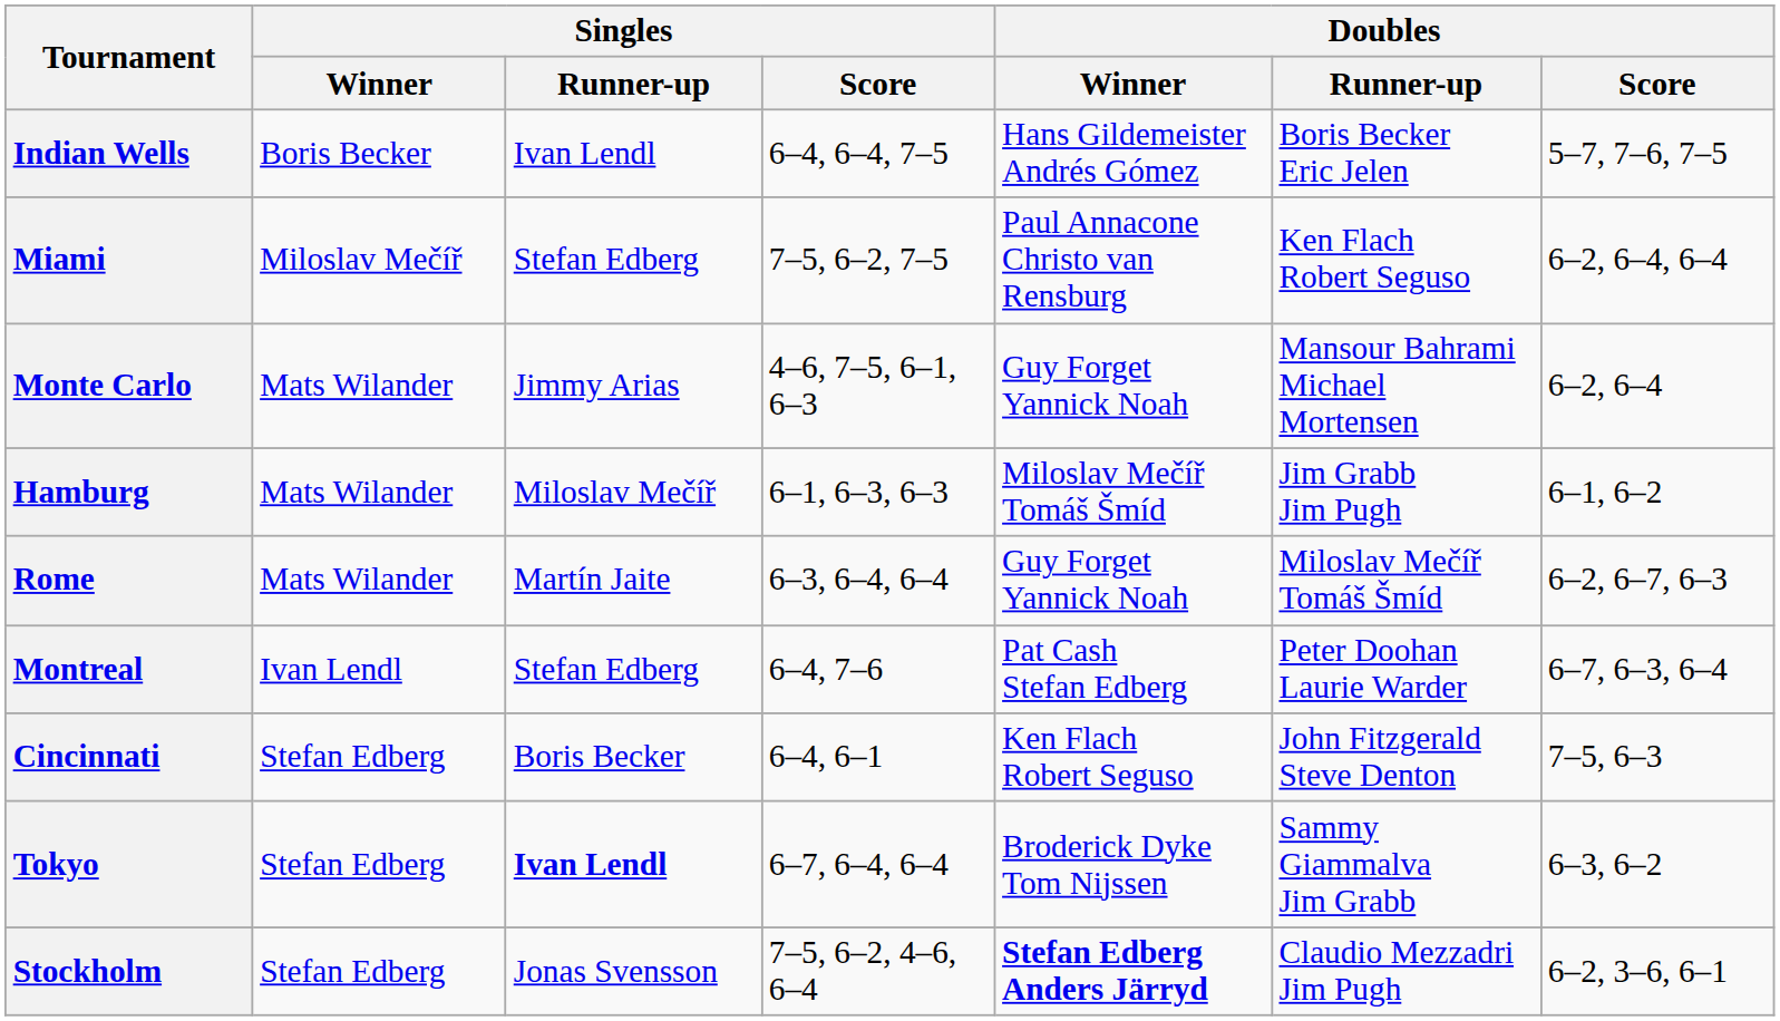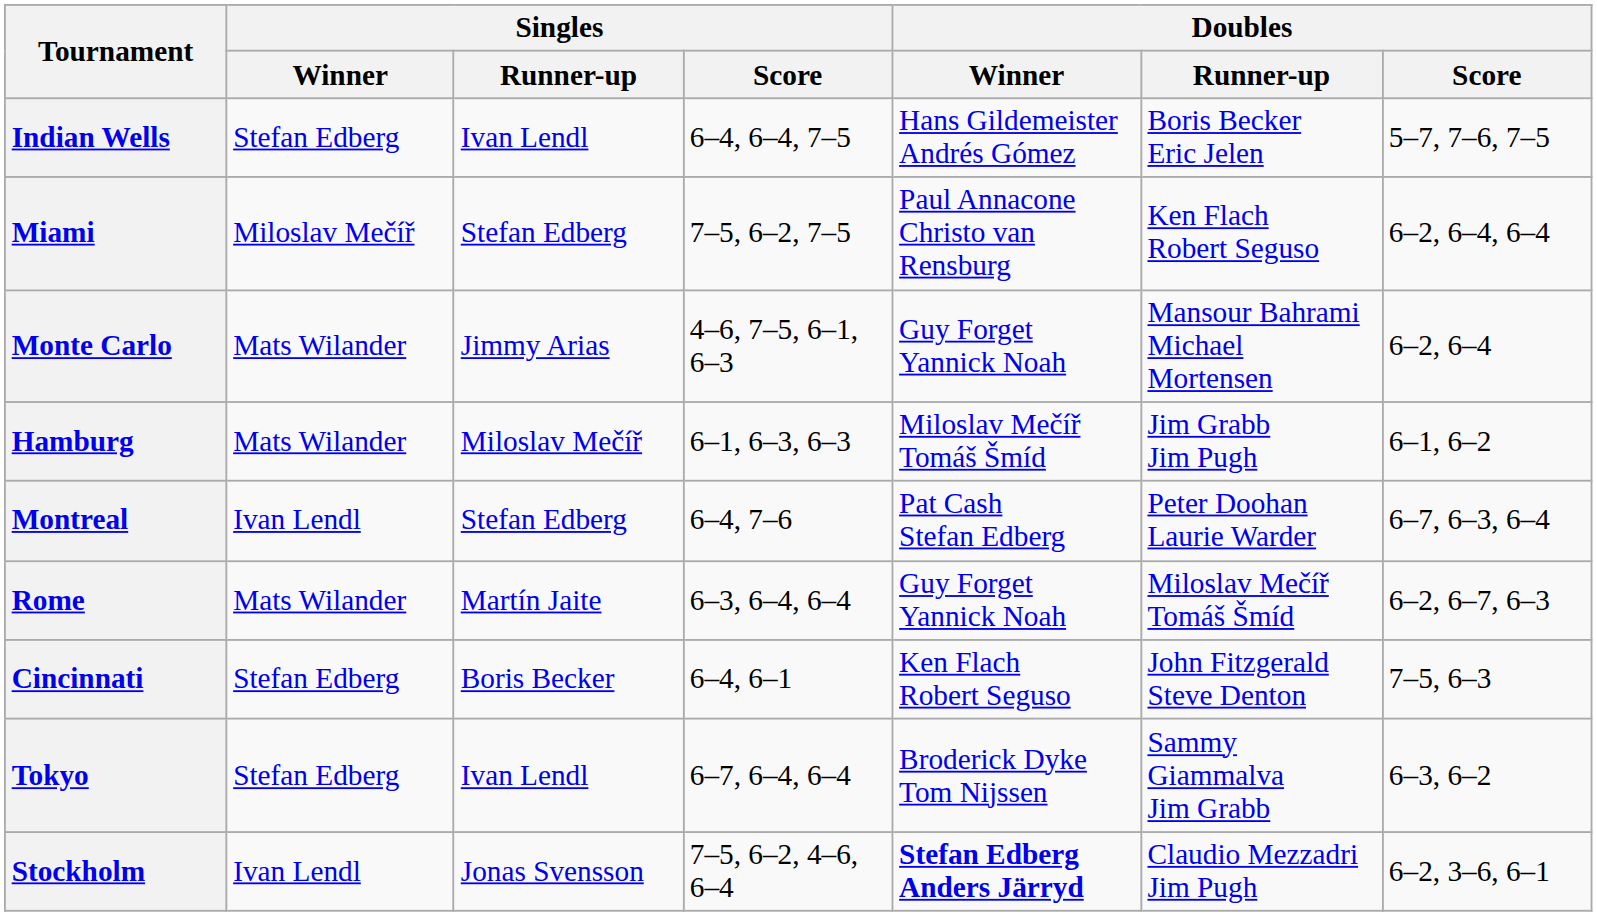Indian Wells | Singles / Winner: Boris Becker -> Stefan Edberg
rows swapped: Rome <-> Montreal
Tokyo | Singles / Runner-up: bold -> normal
Stockholm | Singles / Winner: Stefan Edberg -> Ivan Lendl
